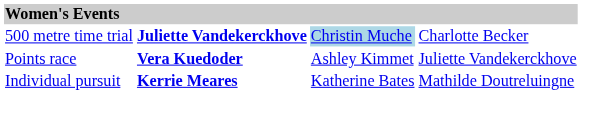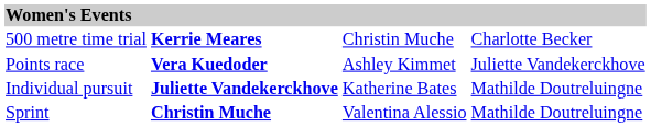500 metre time trial | column 2: Juliette Vandekerckhove -> Kerrie Meares
500 metre time trial | column 3: lightblue background -> no background
Individual pursuit | column 2: Kerrie Meares -> Juliette Vandekerckhove
+ row: Sprint | Christin Muche | Valentina Alessio | Mathilde Doutreluingne
